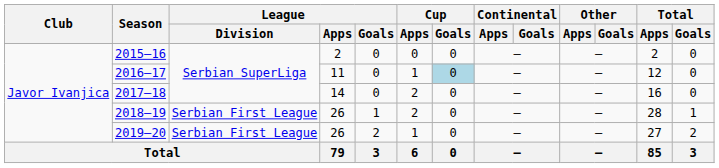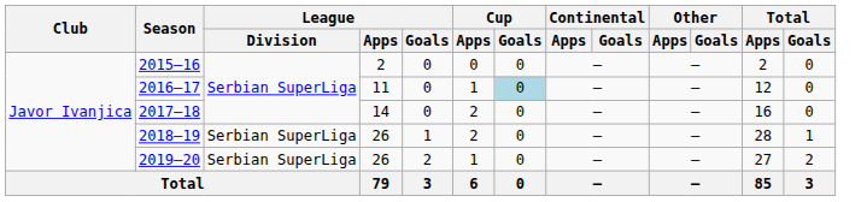2018–19 | League / Division: Serbian First League -> Serbian SuperLiga
2019–20 | League / Division: Serbian First League -> Serbian SuperLiga
